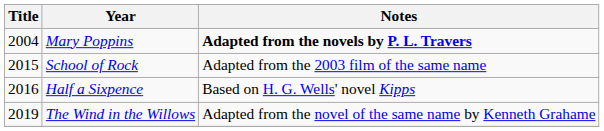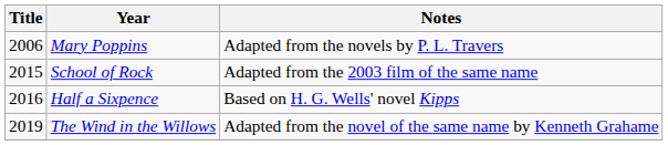Mary Poppins | Title: 2004 -> 2006
Mary Poppins | Notes: bold -> normal
